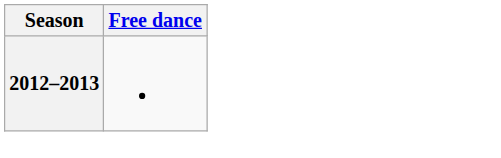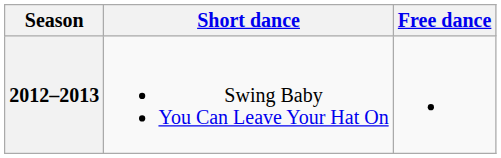+ column: Short dance | Swing Baby You Can Leave Your Hat On
